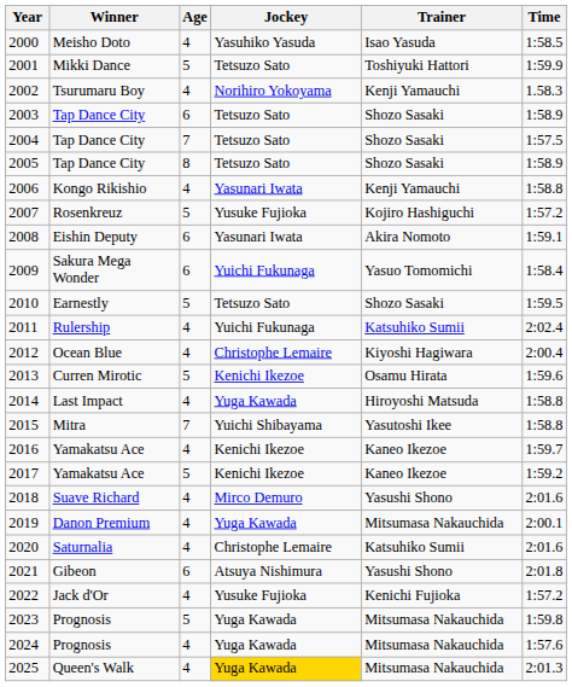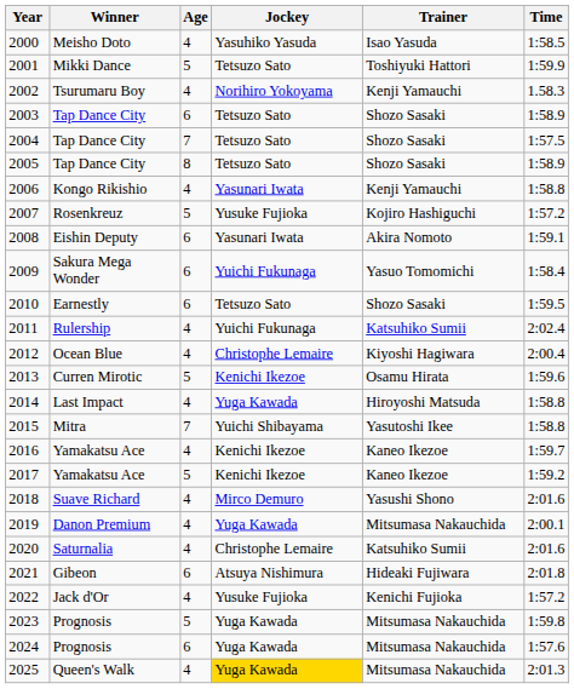2010 | Age: 5 -> 6
2021 | Trainer: Yasushi Shono -> Hideaki Fujiwara
2024 | Age: 4 -> 6
